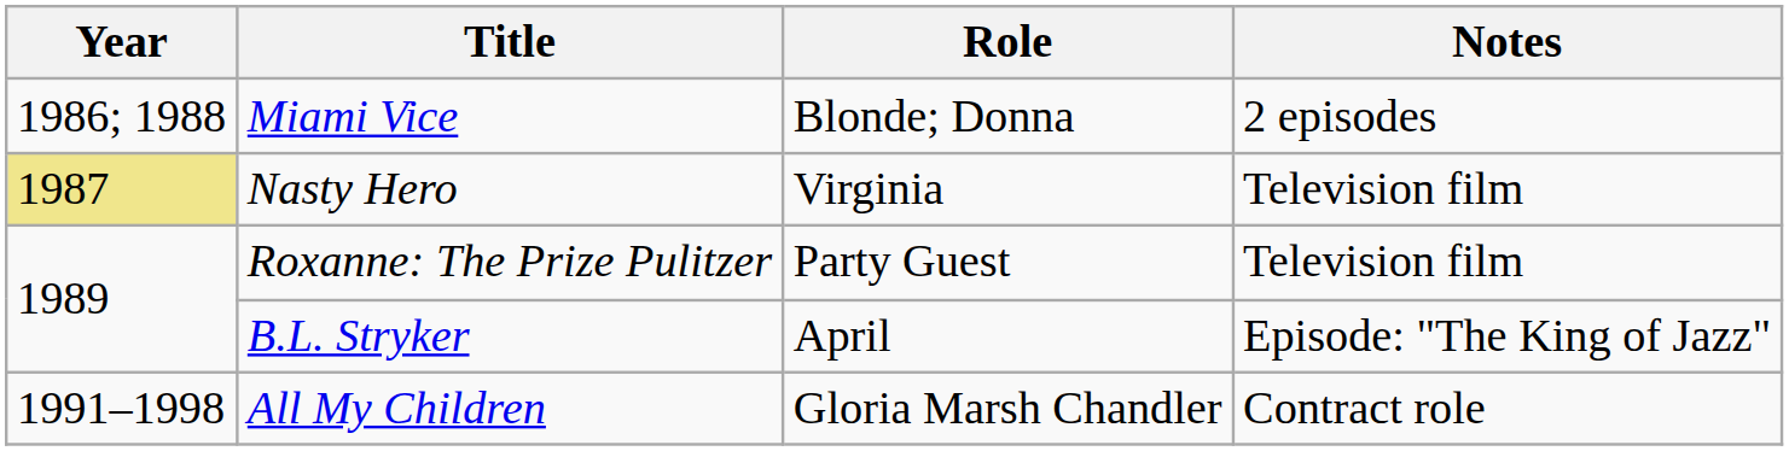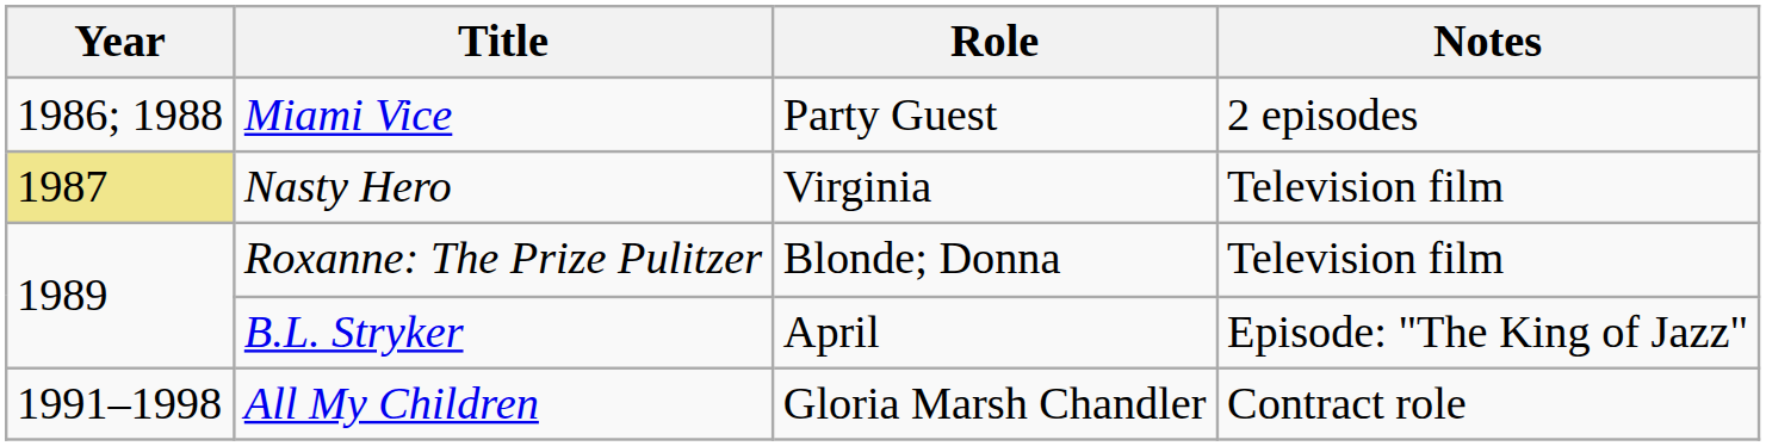Miami Vice | Role: Blonde; Donna -> Party Guest
Roxanne: The Prize Pulitzer | Role: Party Guest -> Blonde; Donna
